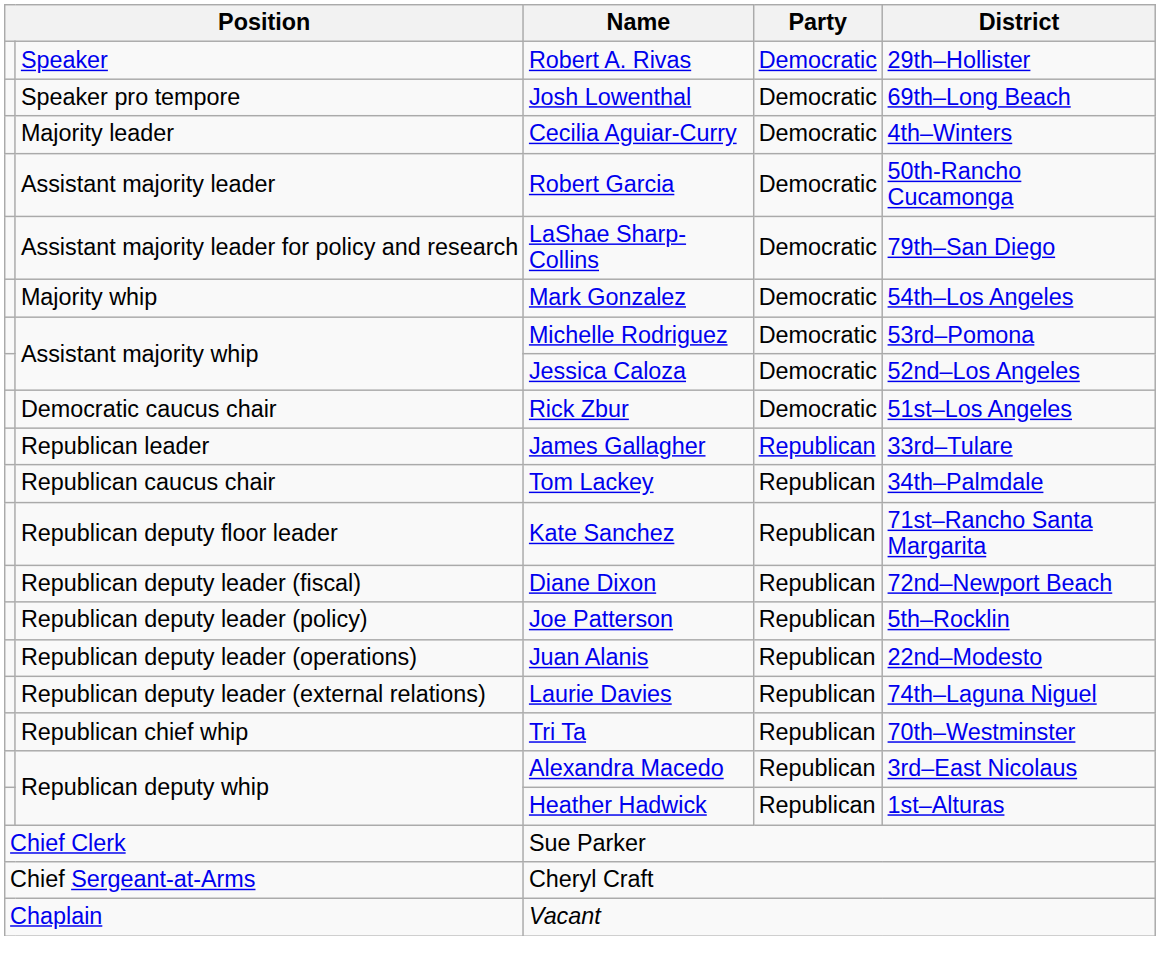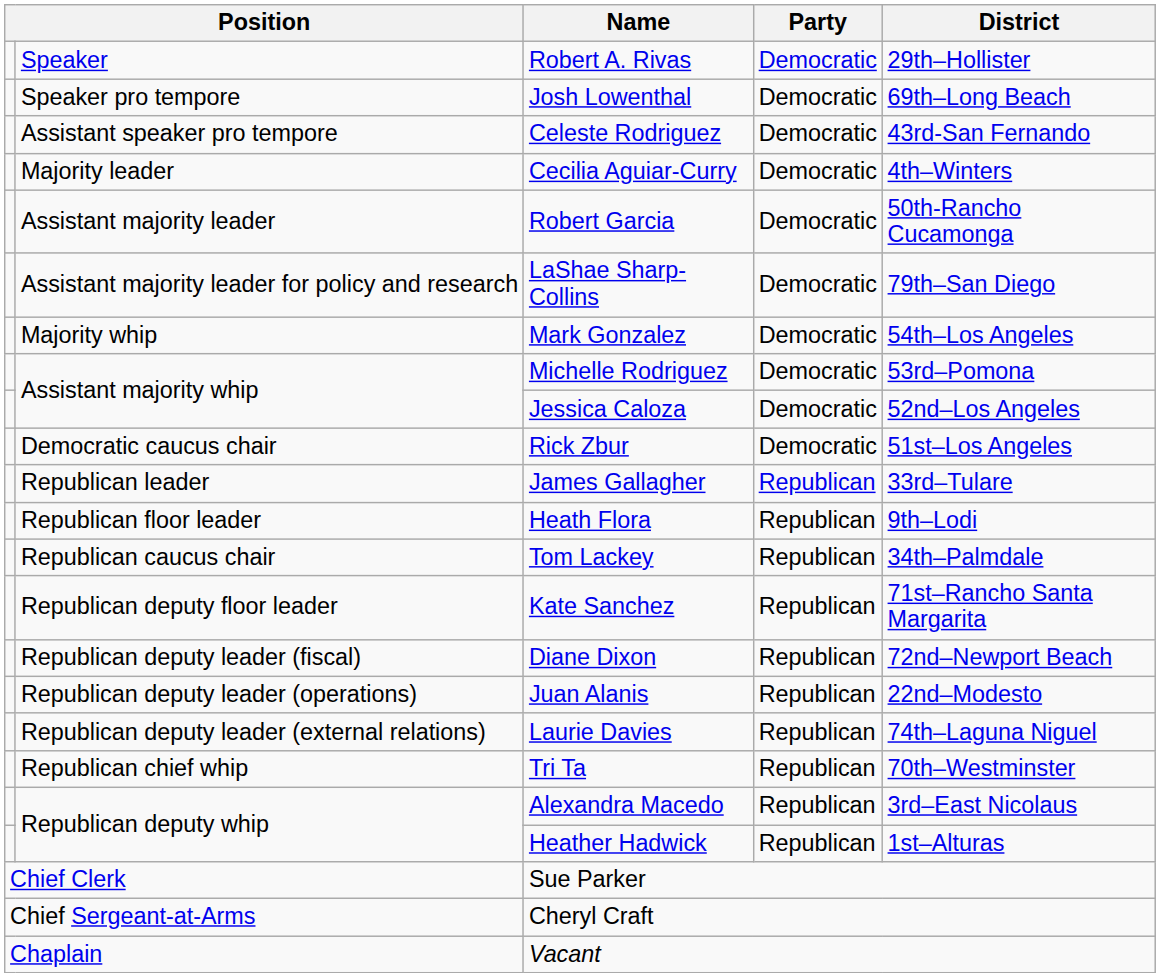+ row: Assistant speaker pro tempore | Celeste Rodriguez | Democratic | 43rd-San Fernando
+ row: Republican floor leader | Heath Flora | Republican | 9th–Lodi
- row: Republican deputy leader (policy) | Joe Patterson | Republican | 5th–Rocklin
